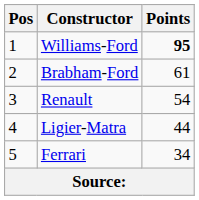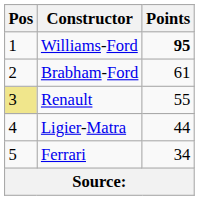Renault | Pos: no background -> khaki background
Renault | Points: 54 -> 55
